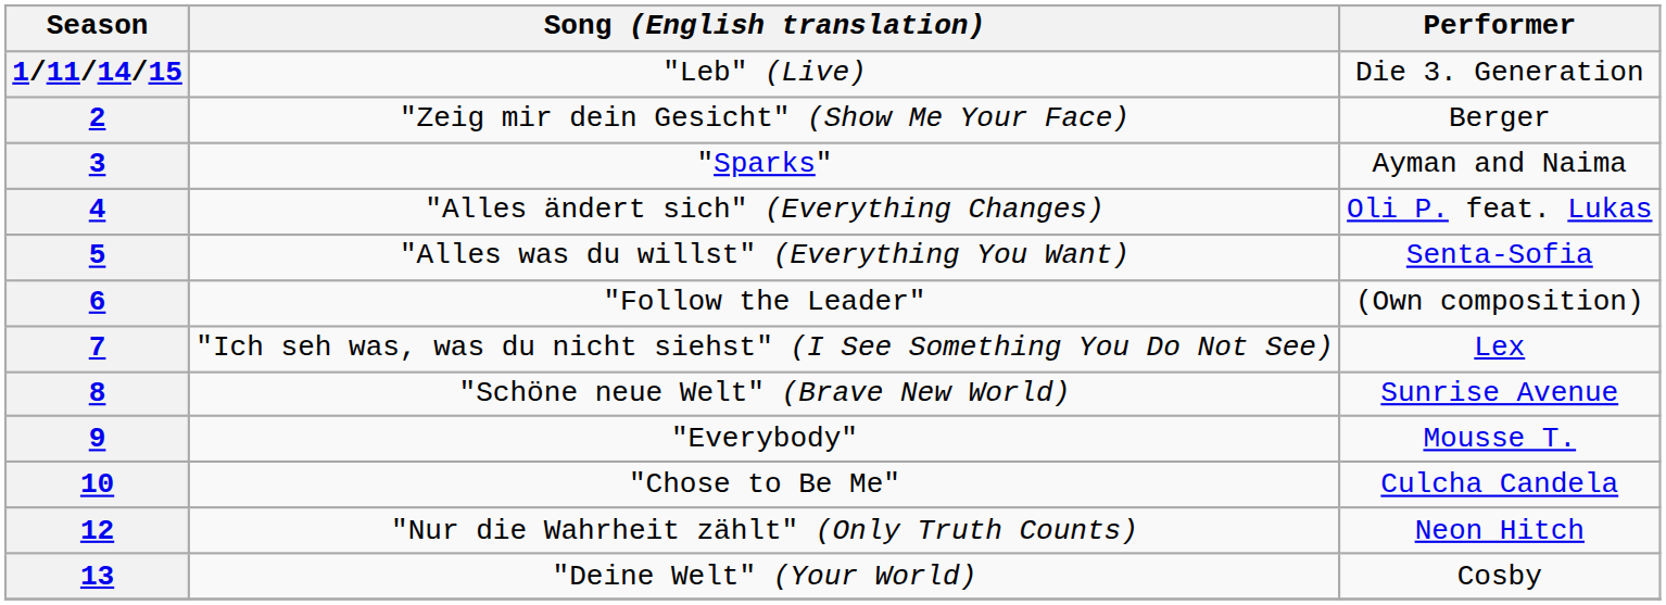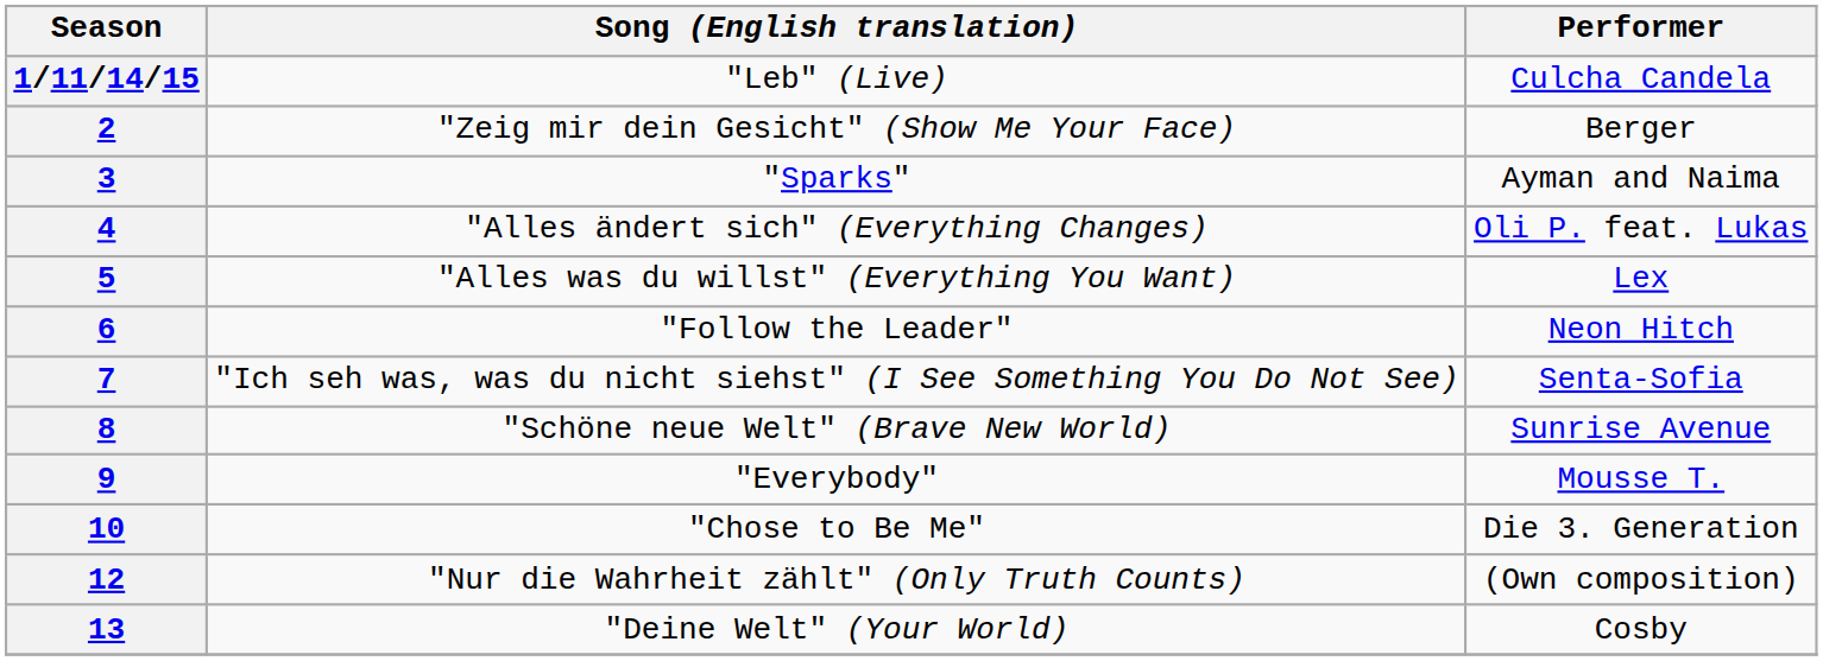1/11/14/15 | Performer: Die 3. Generation -> Culcha Candela
5 | Performer: Senta-Sofia -> Lex
6 | Performer: (Own composition) -> Neon Hitch
7 | Performer: Lex -> Senta-Sofia
10 | Performer: Culcha Candela -> Die 3. Generation
12 | Performer: Neon Hitch -> (Own composition)
